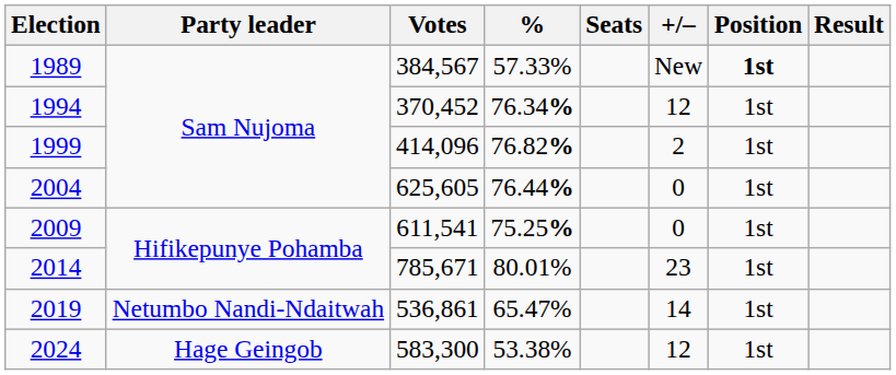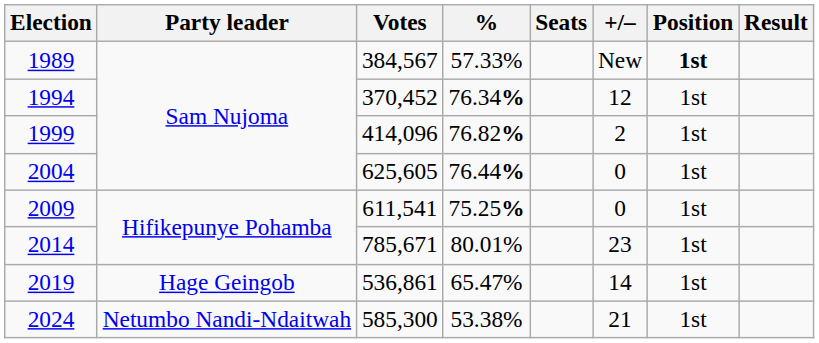2019 | Party leader: Netumbo Nandi-Ndaitwah -> Hage Geingob
2024 | Party leader: Hage Geingob -> Netumbo Nandi-Ndaitwah
2024 | Votes: 583,300 -> 585,300
2024 | +/–: 12 -> 21
